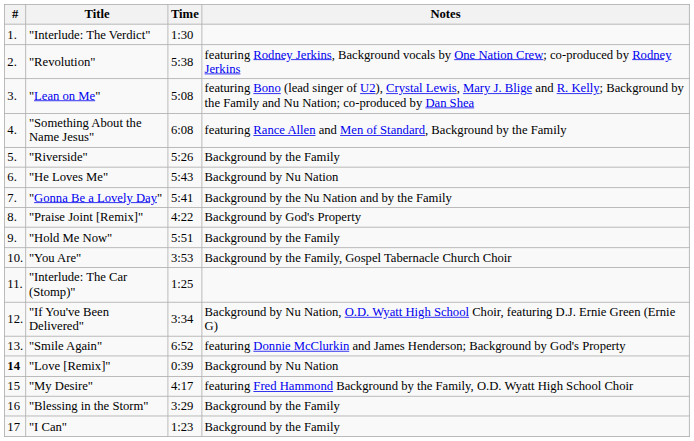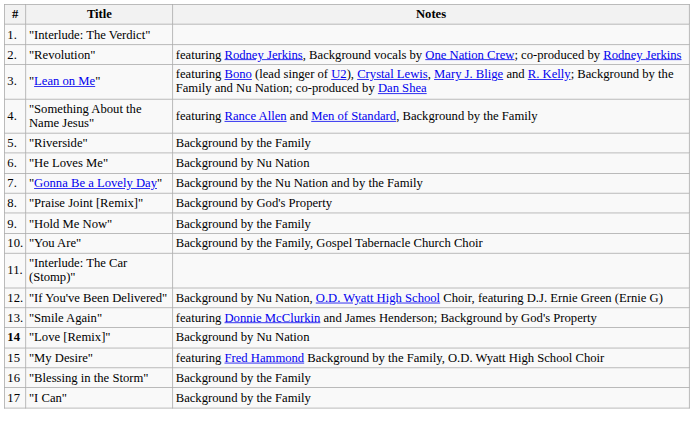- column: Time | 1:30 | 5:38 | 5:08 | 6:08 | 5:26 | 5:43 | 5:41 | 4:22 | 5:51 | 3:53 | 1:25 | 3:34 | 6:52 | 0:39 | 4:17 | 3:29 | 1:23
